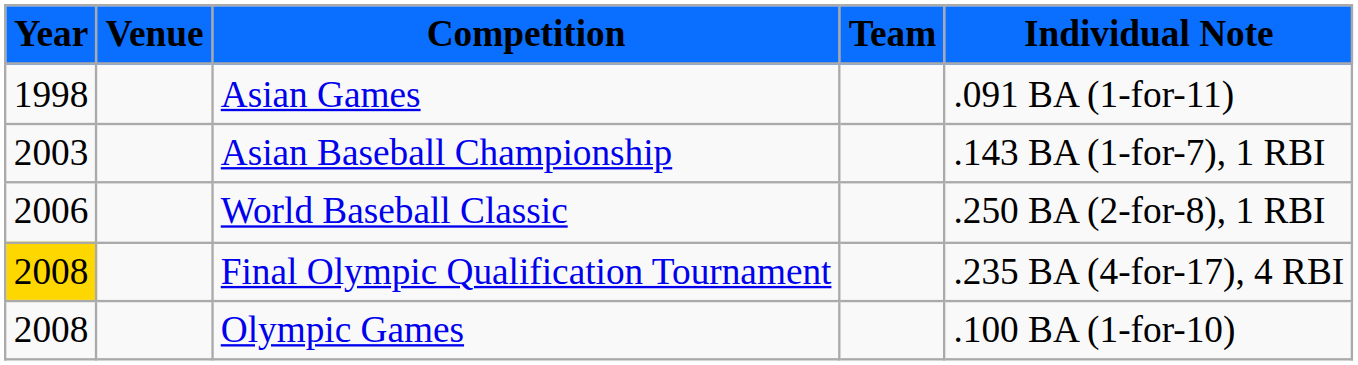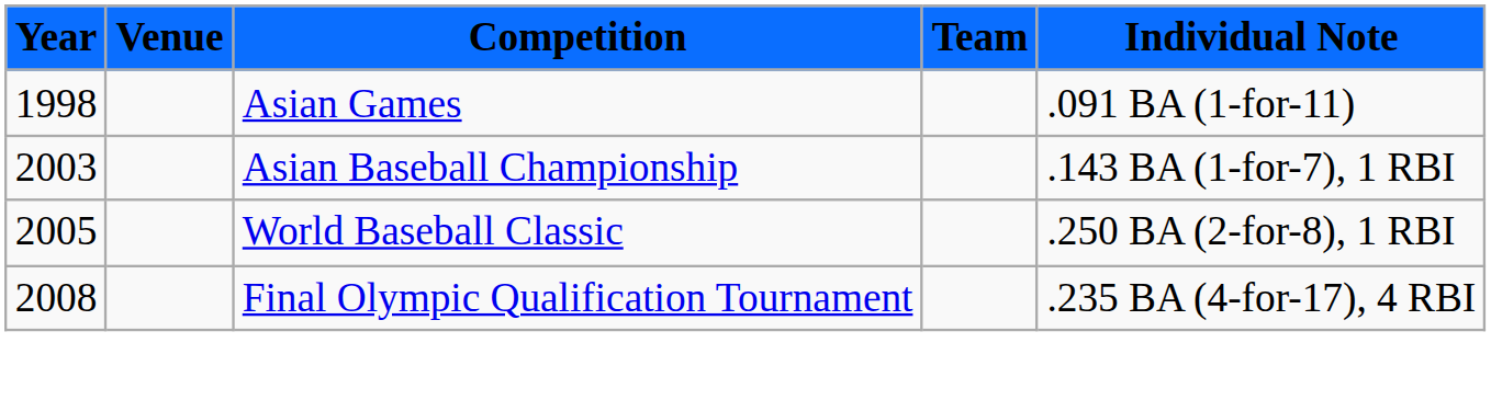World Baseball Classic | Year: 2006 -> 2005
Final Olympic Qualification Tournament | Year: gold background -> no background
- row: 2008 | Olympic Games | .100 BA (1-for-10)
